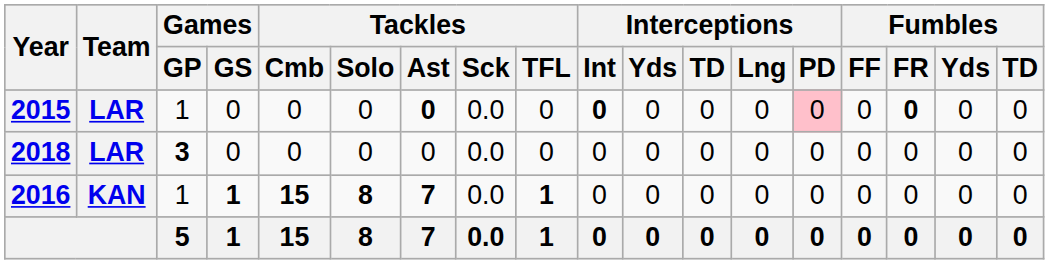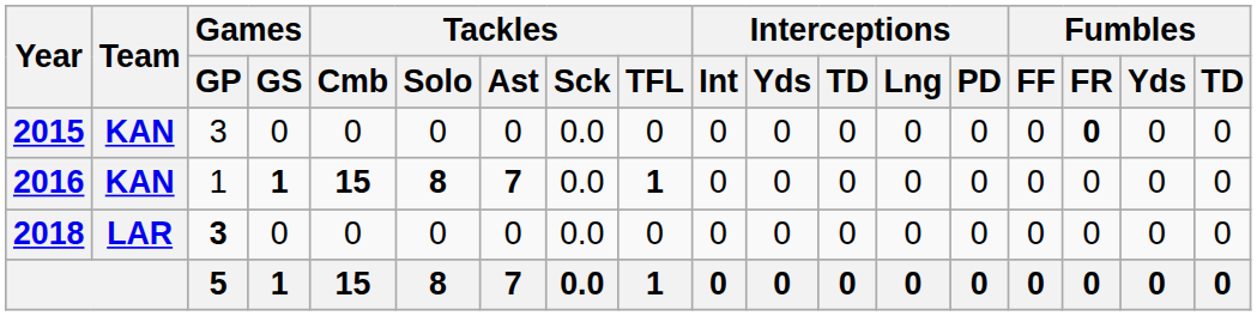2015 | Team: LAR -> KAN
2015 | Games / GP: 1 -> 3
2015 | Tackles / Ast: bold -> normal
2015 | Interceptions / Int: bold -> normal
2015 | Interceptions / PD: pink background -> no background
rows swapped: 2016 <-> 2018
